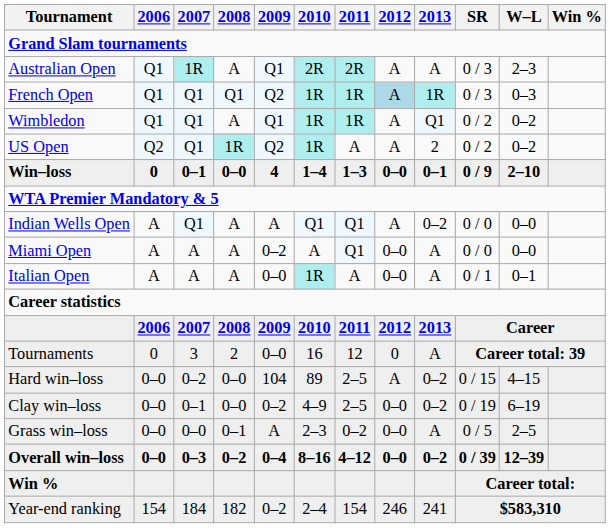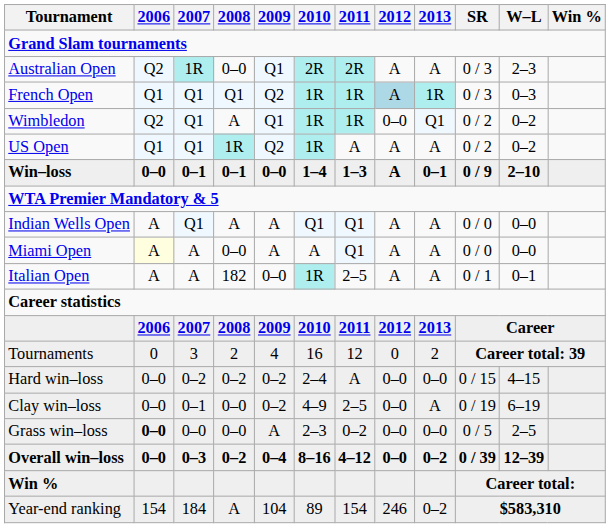Australian Open | 2006: Q1 -> Q2
Australian Open | 2008: A -> 0–0
Wimbledon | 2006: Q1 -> Q2
Wimbledon | 2012: A -> 0–0
US Open | 2006: Q2 -> Q1
US Open | 2013: 2 -> A
Win–loss | 2006: 0 -> 0–0
Win–loss | 2008: 0–0 -> 0–1
Win–loss | 2009: 4 -> 0–0
Win–loss | 2012: 0–0 -> A
Indian Wells Open | 2013: 0–2 -> A
Miami Open | 2006: no background -> lightyellow background
Miami Open | 2008: A -> 0–0
Miami Open | 2009: 0–2 -> A
Miami Open | 2012: 0–0 -> A
Italian Open | 2008: A -> 182
Italian Open | 2011: A -> 2–5
Italian Open | 2012: 0–0 -> A
Tournaments | 2009: 0–0 -> 4
Tournaments | 2013: A -> 2
Hard win–loss | 2008: 0–0 -> 0–2
Hard win–loss | 2009: 104 -> 0–2
Hard win–loss | 2010: 89 -> 2–4
Hard win–loss | 2011: 2–5 -> A
Hard win–loss | 2012: A -> 0–0
Hard win–loss | 2013: 0–2 -> 0–0
Clay win–loss | 2013: 0–2 -> A
Grass win–loss | 2006: normal -> bold
Grass win–loss | 2008: 0–1 -> 0–0
Grass win–loss | 2013: A -> 0–0
Year-end ranking | 2008: 182 -> A
Year-end ranking | 2009: 0–2 -> 104
Year-end ranking | 2010: 2–4 -> 89
Year-end ranking | 2013: 241 -> 0–2
